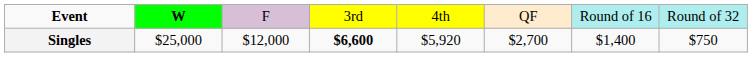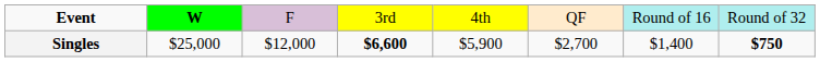Singles | column 5: $5,920 -> $5,900
Singles | column 8: normal -> bold
